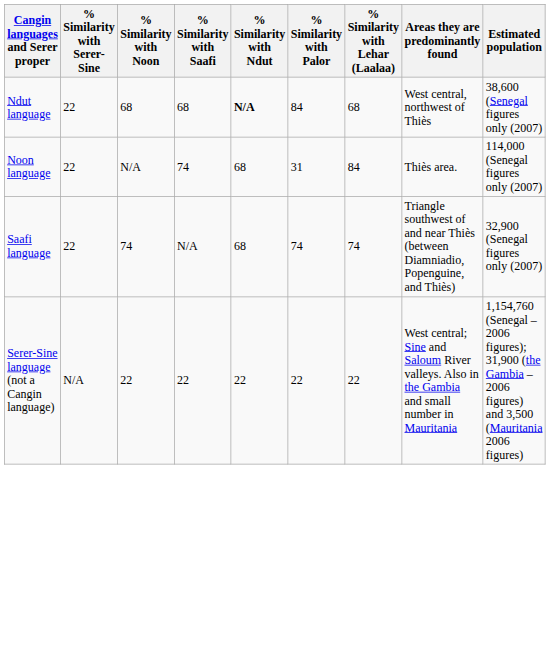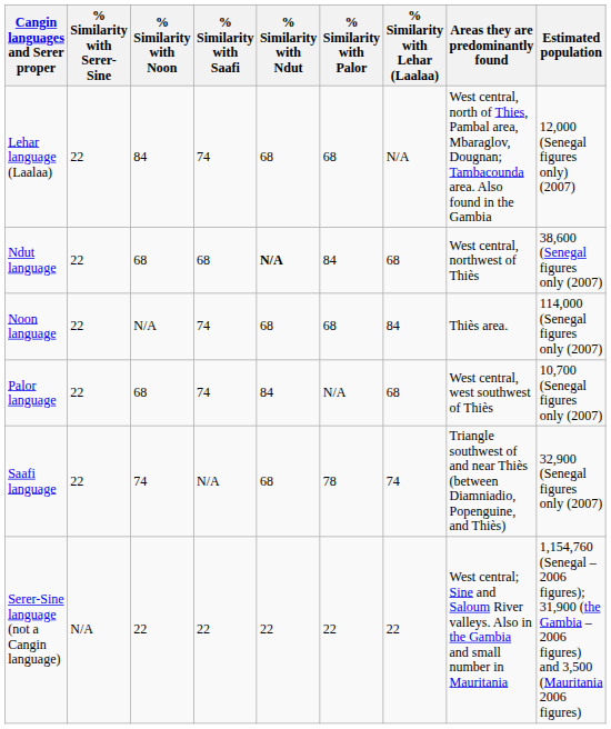+ row: Lehar language (Laalaa) | 22 | 84 | 74 | 68 | 68 | N/A | West central, north of Thies, Pambal area, Mbaraglov, Dougnan; Tambacounda area. Also found in the Gambia | 12,000 (Senegal figures only) (2007)
Noon language | % Similarity with Palor: 31 -> 68
+ row: Palor language | 22 | 68 | 74 | 84 | N/A | 68 | West central, west southwest of Thiès | 10,700 (Senegal figures only (2007)
Saafi language | % Similarity with Palor: 74 -> 78
